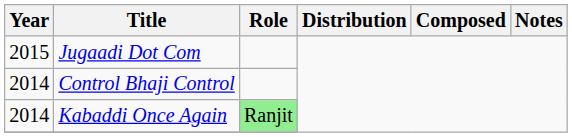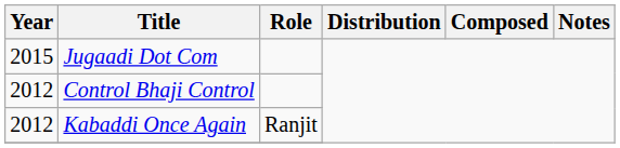Control Bhaji Control | Year: 2014 -> 2012
Kabaddi Once Again | Year: 2014 -> 2012
Kabaddi Once Again | Role: lightgreen background -> no background
